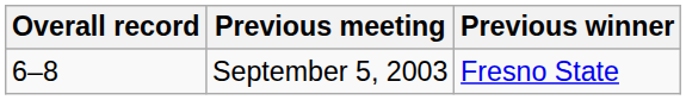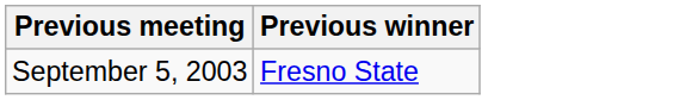- column: Overall record | 6–8
